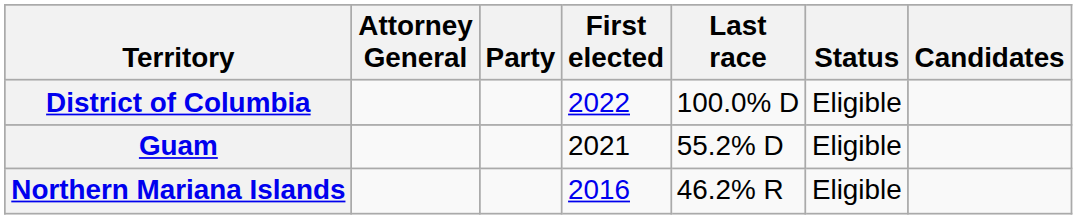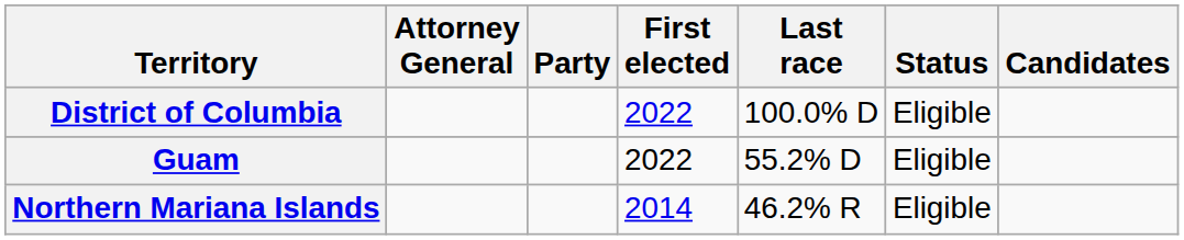Guam | First elected: 2021 -> 2022
Northern Mariana Islands | First elected: 2016 -> 2014
